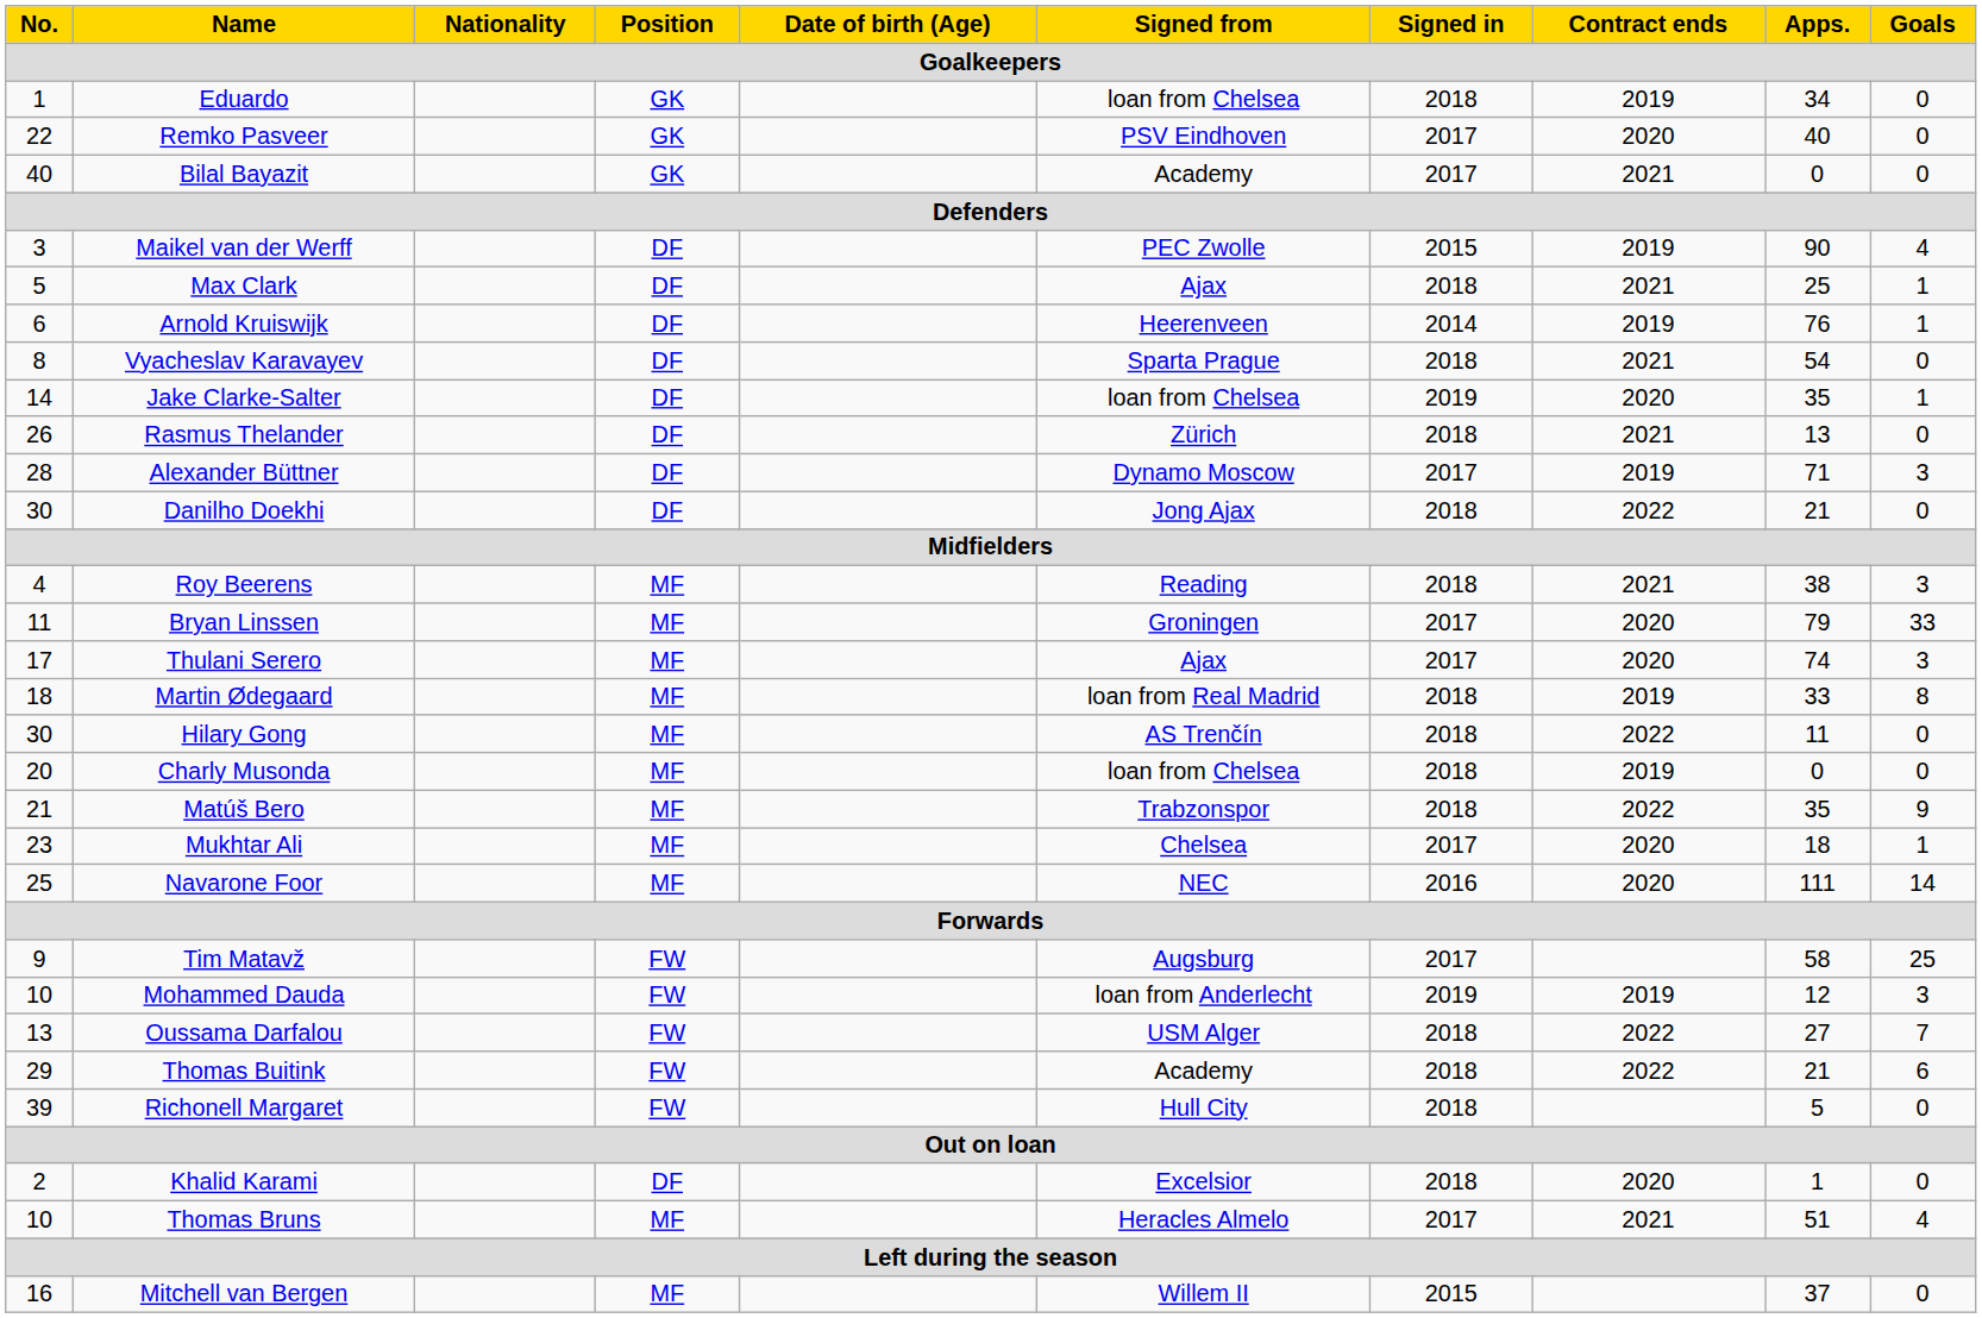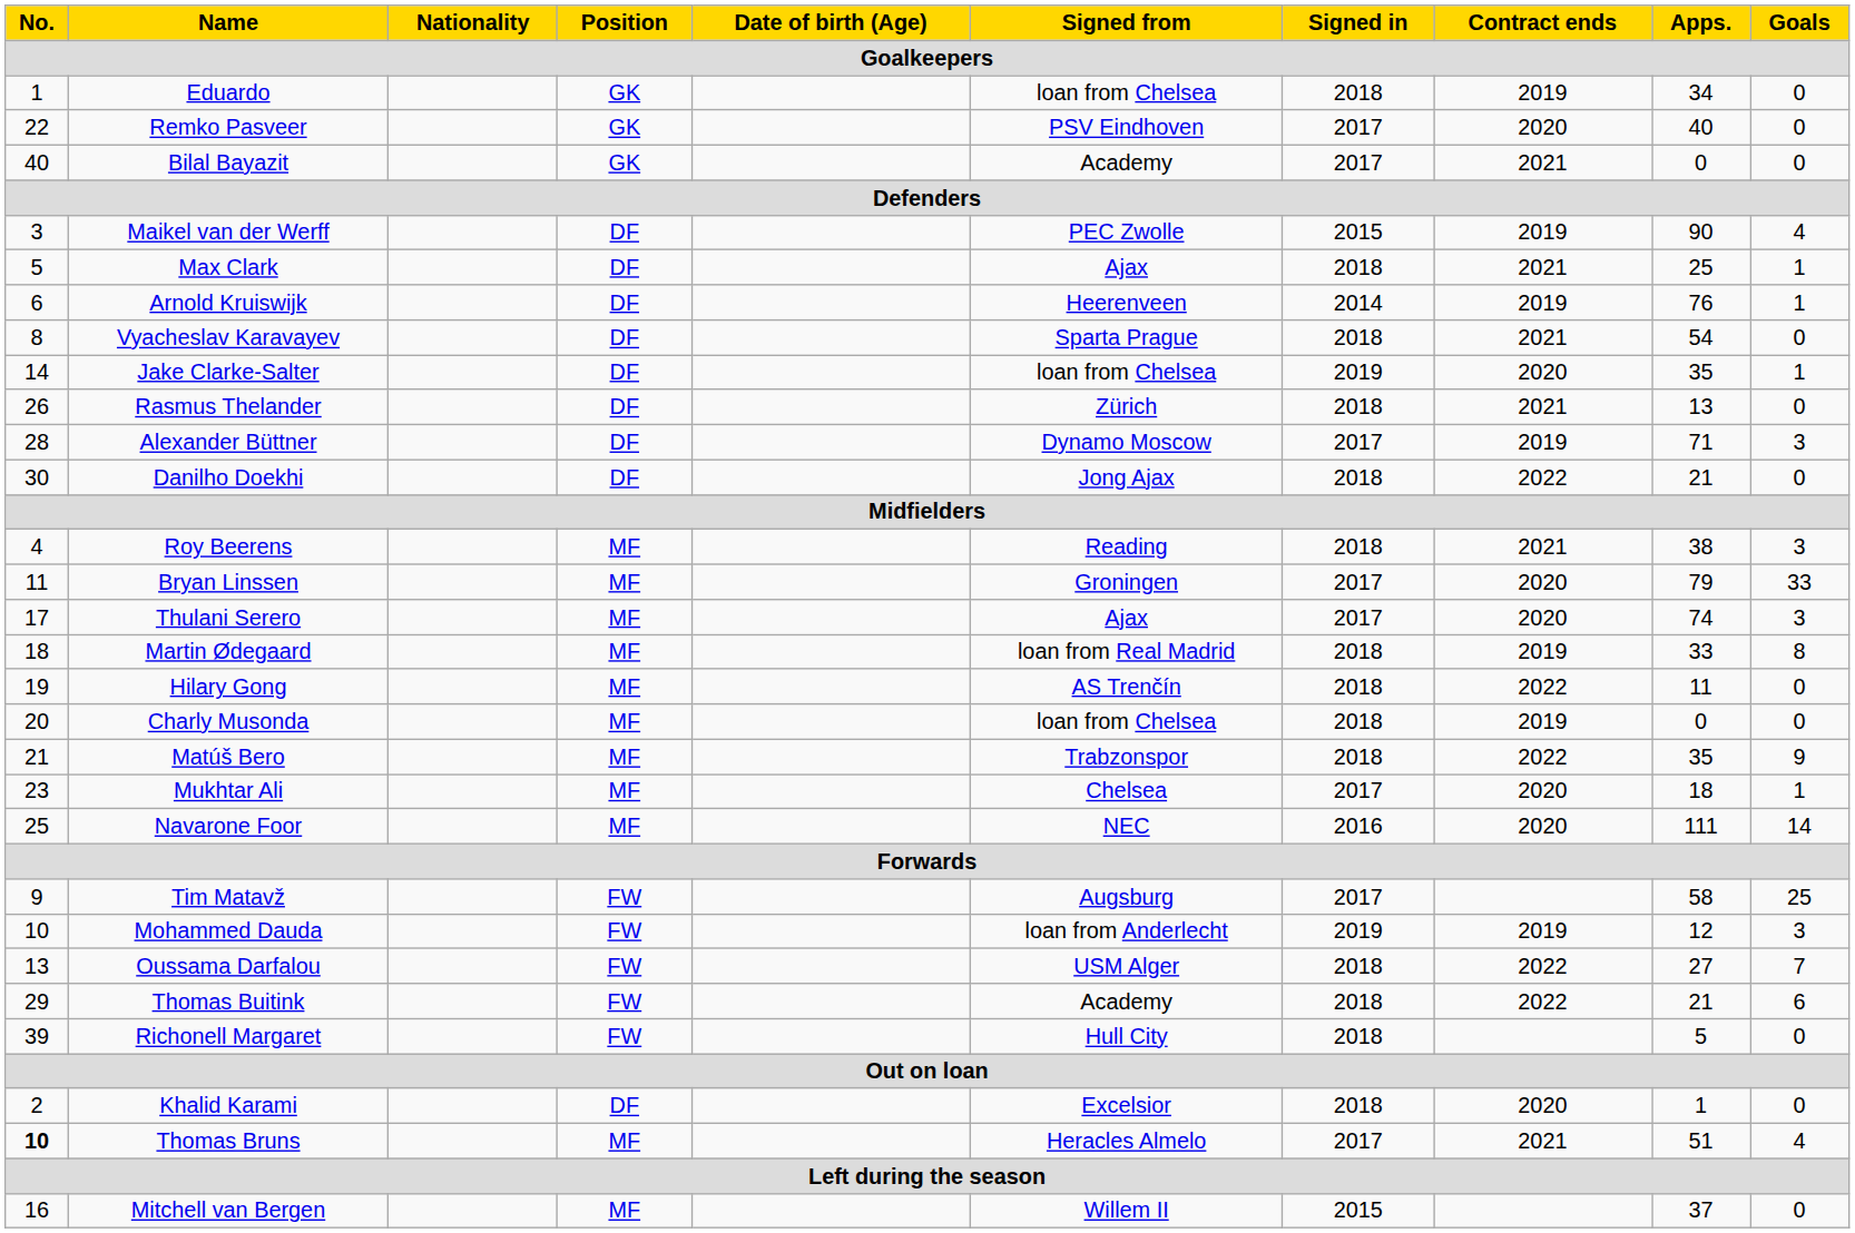Hilary Gong | No.: 30 -> 19
Thomas Bruns | No.: normal -> bold
